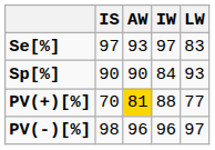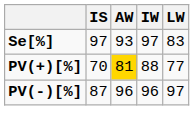- row: Sp[%] | 90 | 90 | 84 | 93
PV(-)[%] | IS: 98 -> 87
